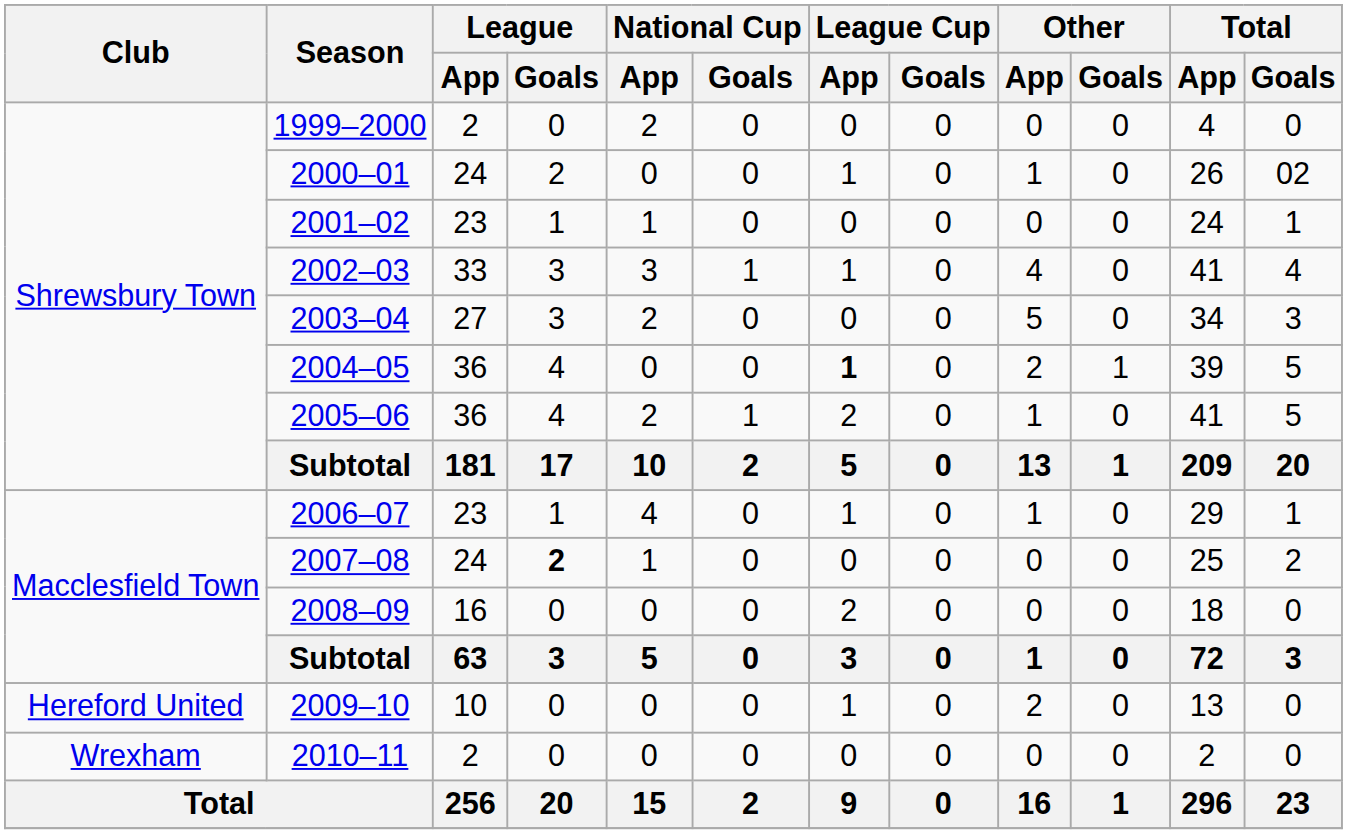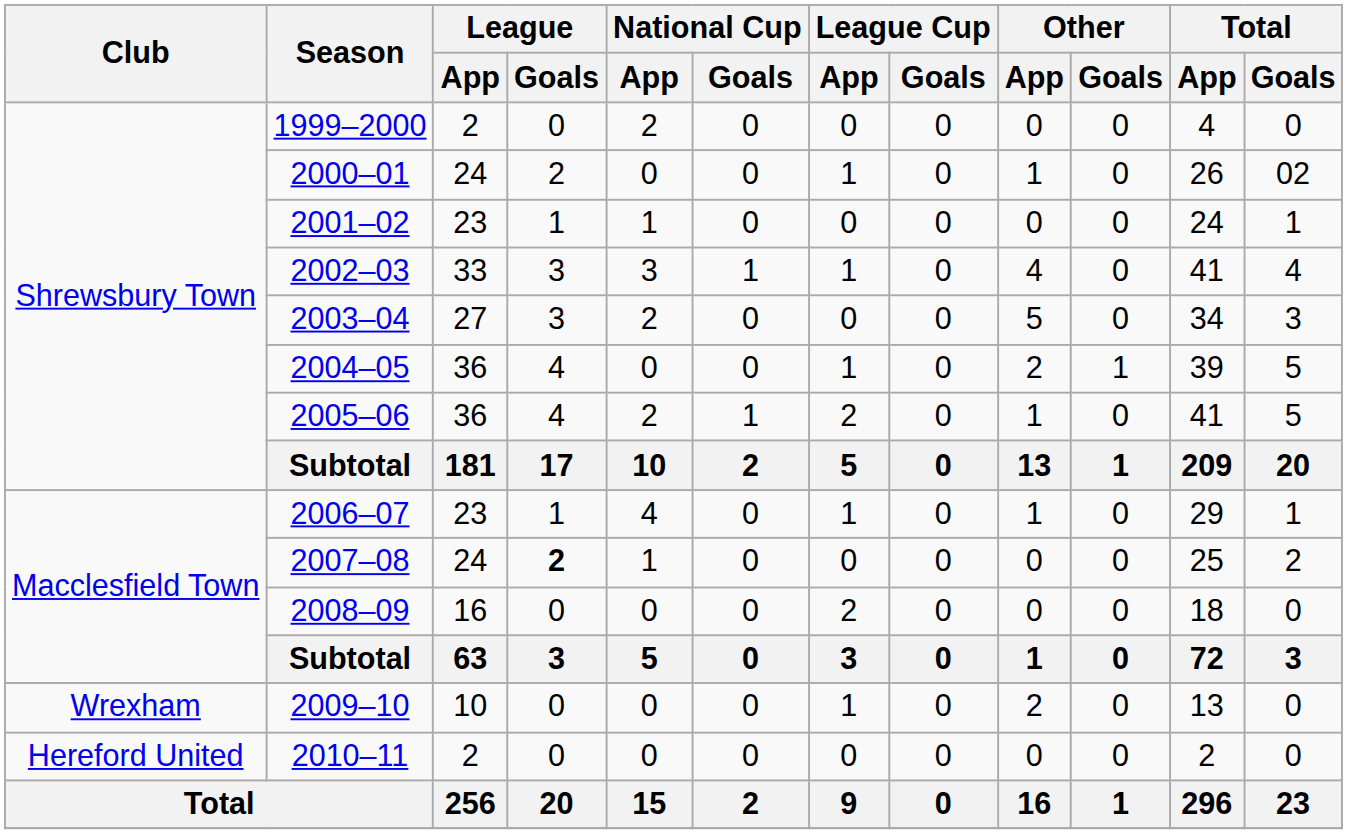2004–05 | League Cup / App: bold -> normal
2009–10 | Club: Hereford United -> Wrexham
2010–11 | Club: Wrexham -> Hereford United
